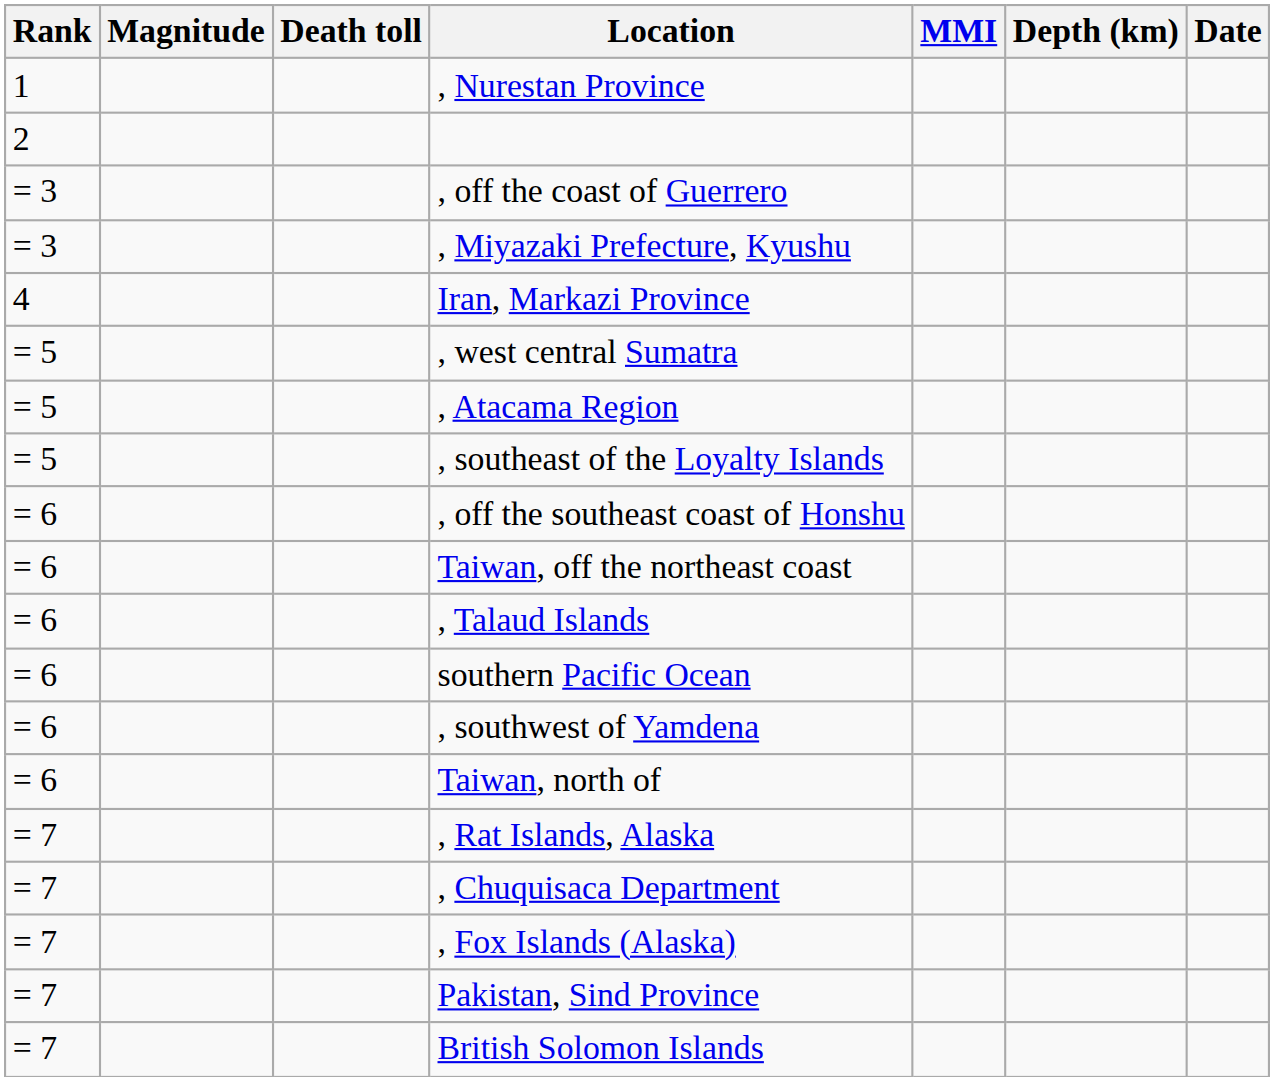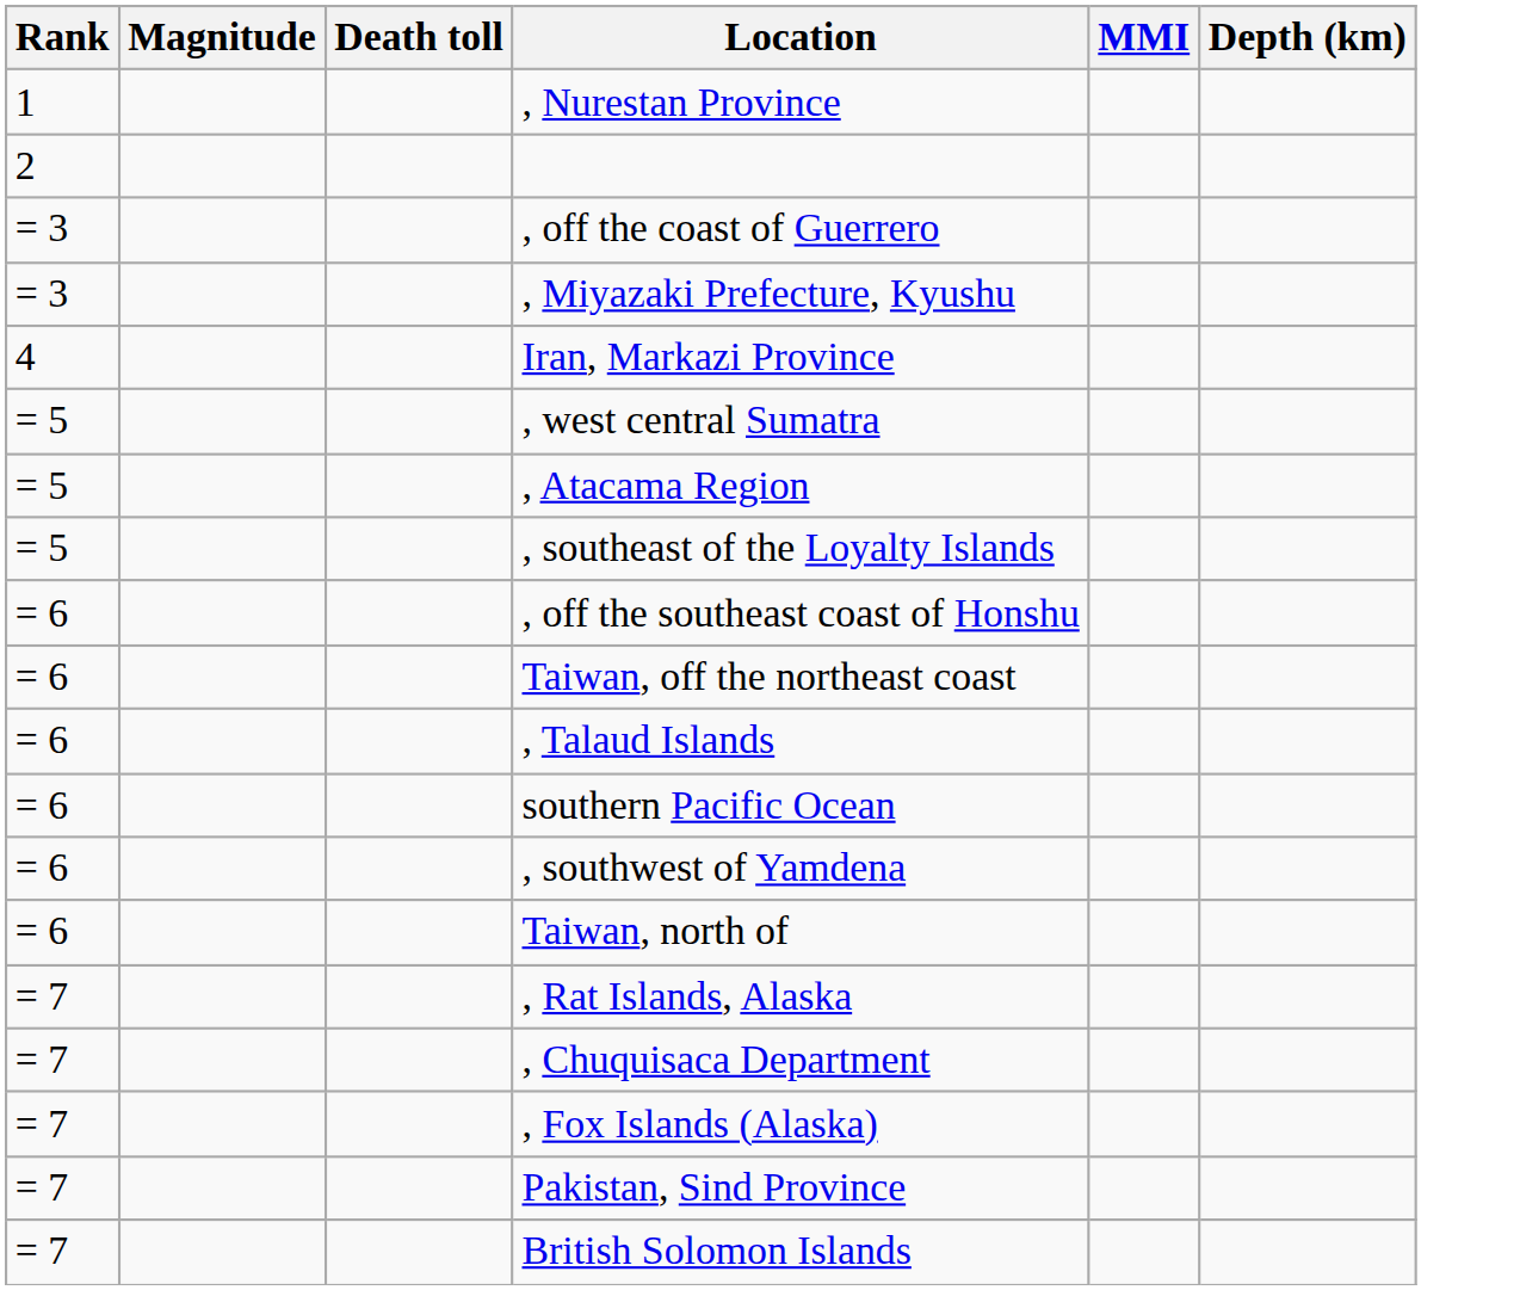- column: Date
